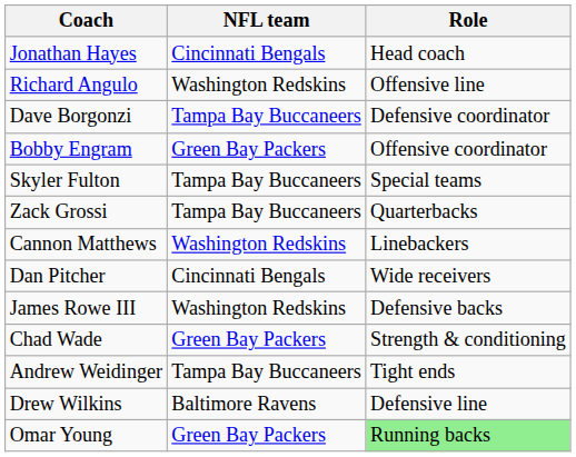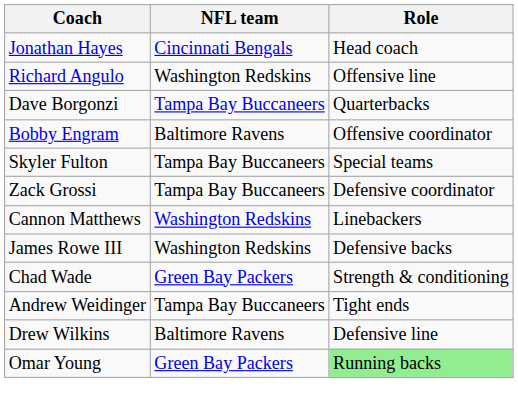Dave Borgonzi | Role: Defensive coordinator -> Quarterbacks
Bobby Engram | NFL team: Green Bay Packers -> Baltimore Ravens
Zack Grossi | Role: Quarterbacks -> Defensive coordinator
- row: Dan Pitcher | Cincinnati Bengals | Wide receivers
